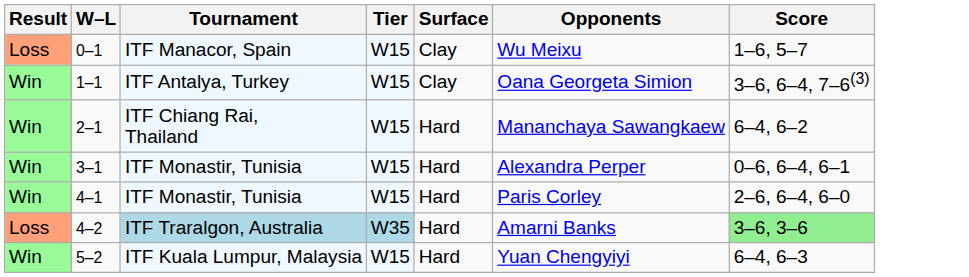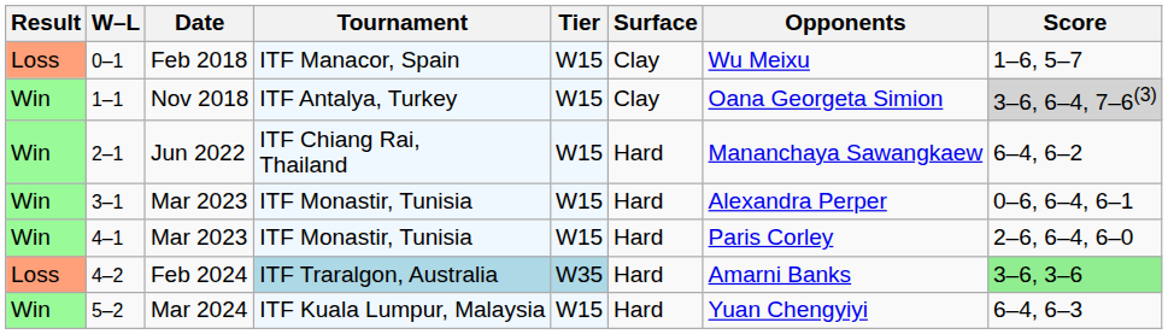+ column: Date | Feb 2018 | Nov 2018 | Jun 2022 | Mar 2023 | Mar 2023 | Feb 2024 | Mar 2024
1–1 | Score: no background -> lightgrey background
